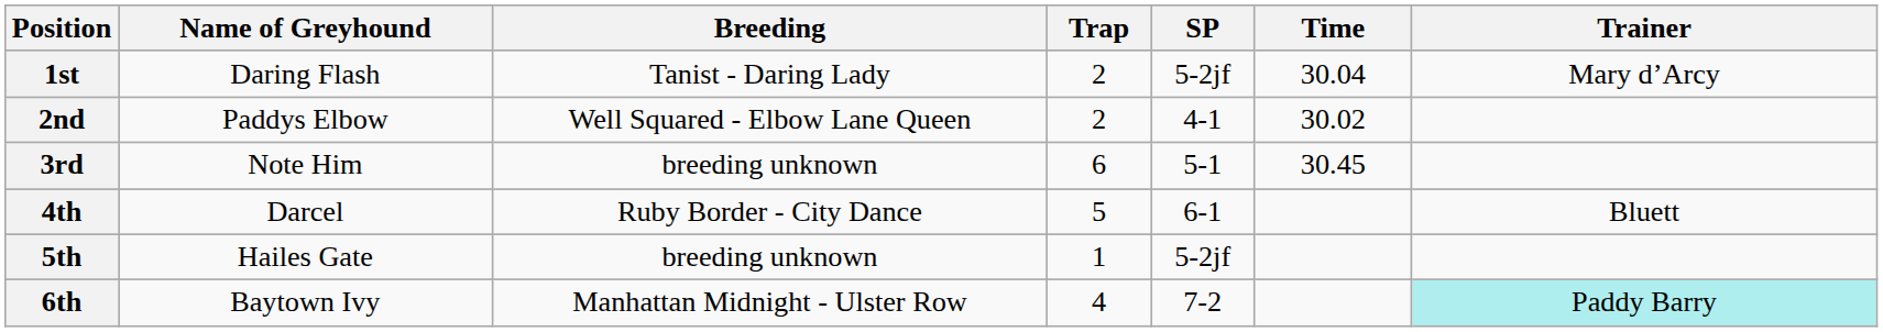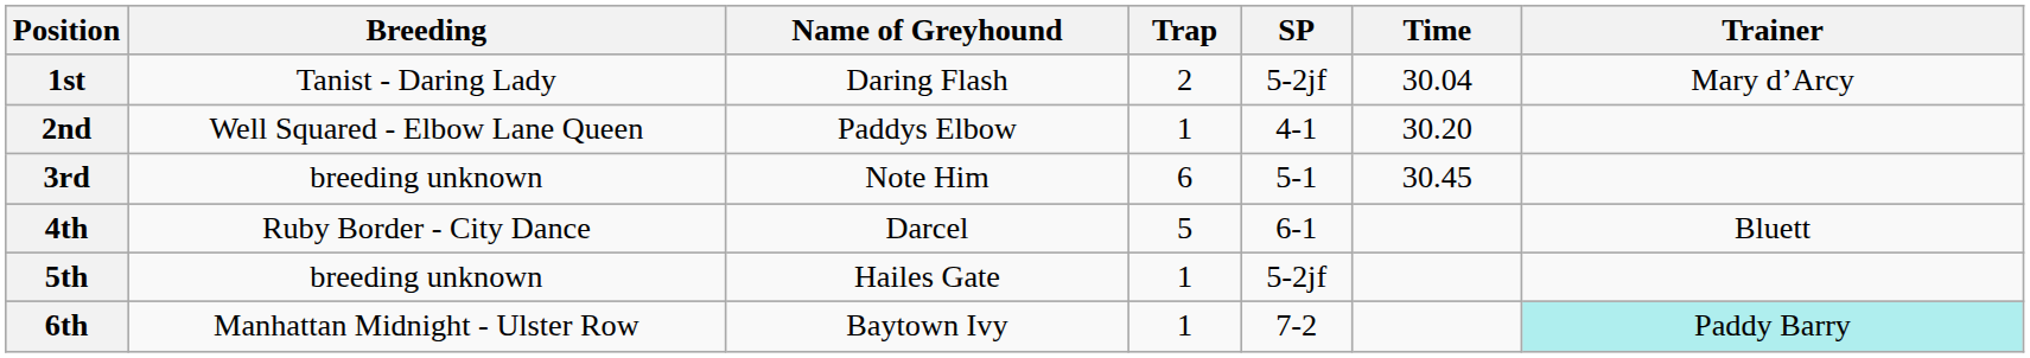columns swapped: Name of Greyhound <-> Breeding
2nd | Trap: 2 -> 1
2nd | Time: 30.02 -> 30.20
6th | Trap: 4 -> 1
